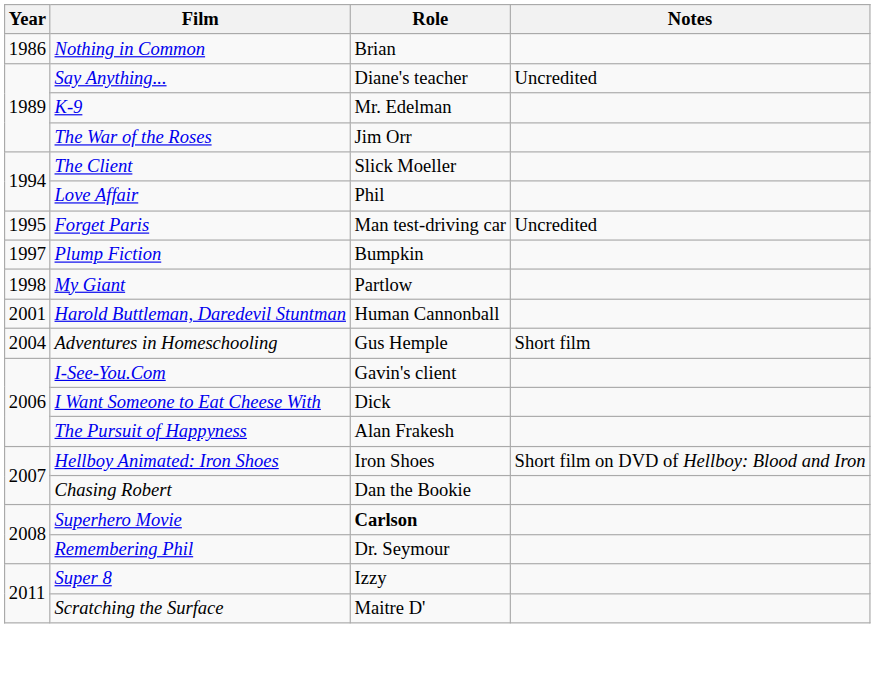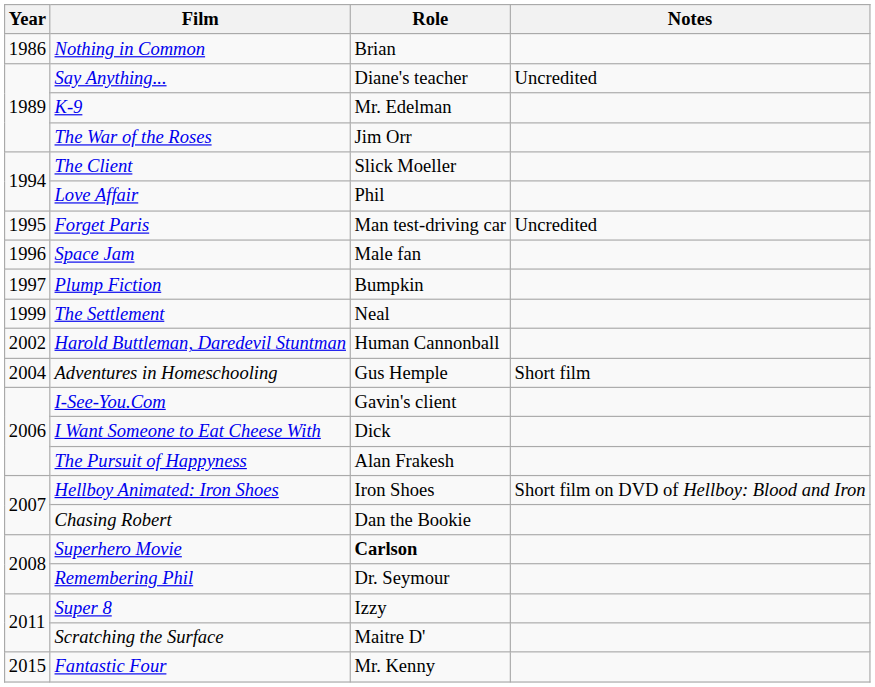+ row: 1996 | Space Jam | Male fan
- row: 1998 | My Giant | Partlow
+ row: 1999 | The Settlement | Neal
Harold Buttleman, Daredevil Stuntman | Year: 2001 -> 2002
+ row: 2015 | Fantastic Four | Mr. Kenny
